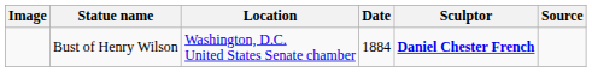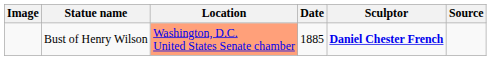Bust of Henry Wilson | Location: no background -> lightsalmon background
Bust of Henry Wilson | Date: 1884 -> 1885
